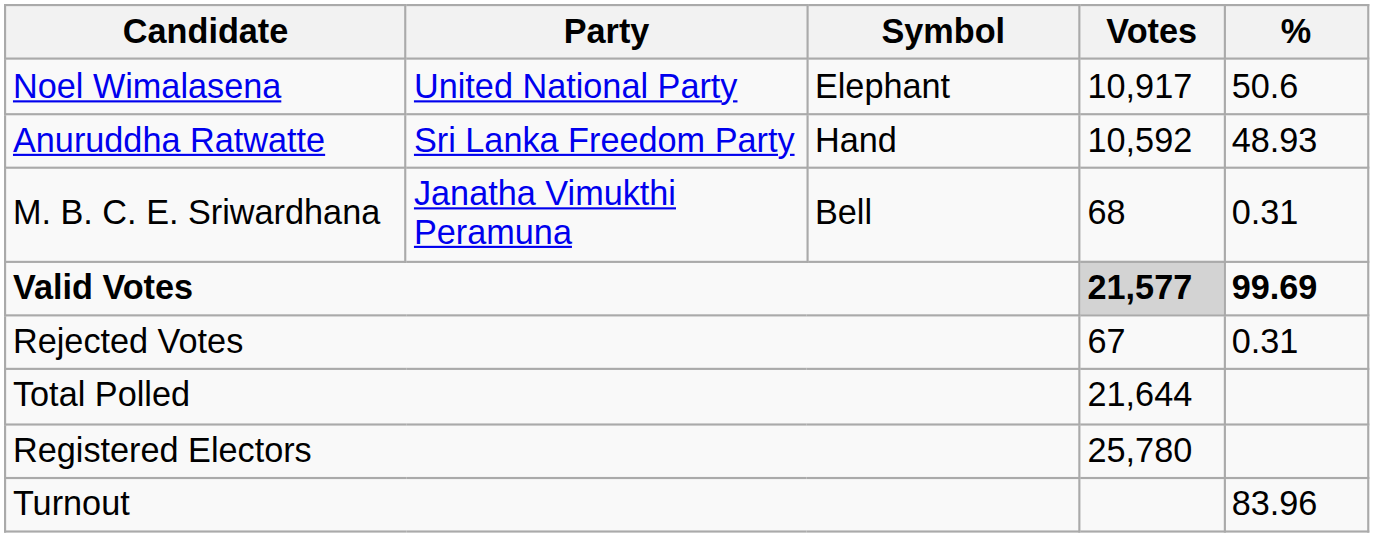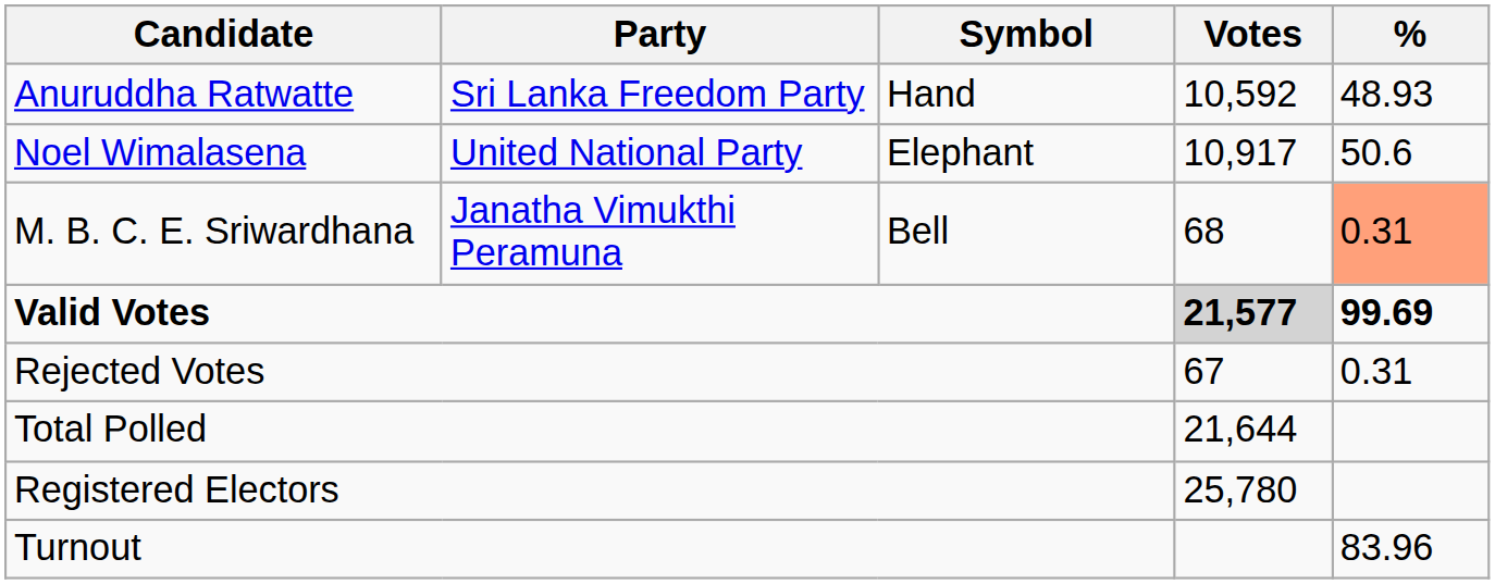rows swapped: Noel Wimalasena <-> Anuruddha Ratwatte
M. B. C. E. Sriwardhana | %: no background -> lightsalmon background
